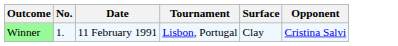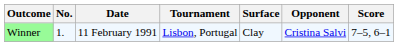+ column: Score | 7–5, 6–1
